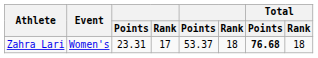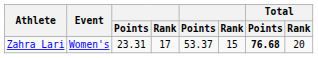Zahra Lari | column 6: 18 -> 15
Zahra Lari | Total / Rank: 18 -> 20
